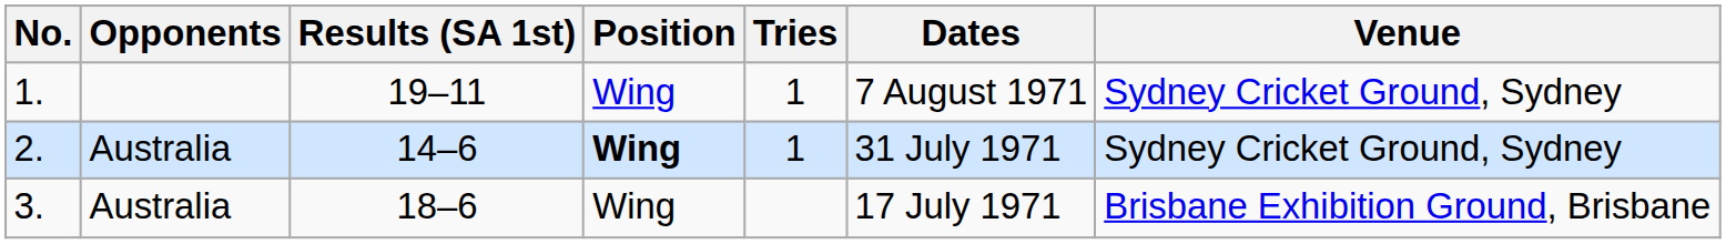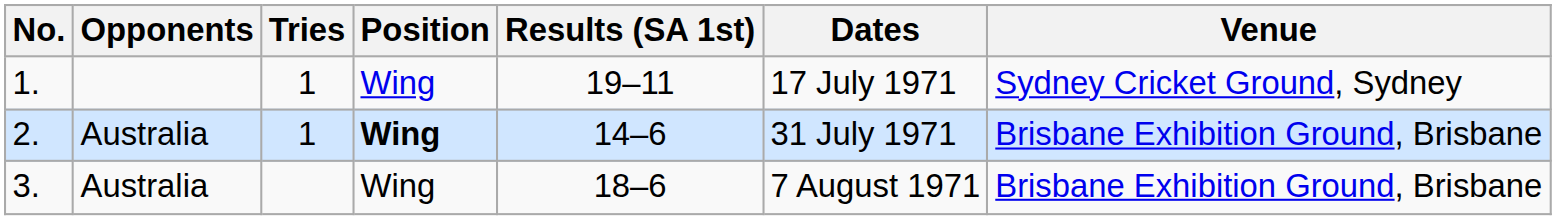columns swapped: Results (SA 1st) <-> Tries
1. | Dates: 7 August 1971 -> 17 July 1971
2. | Venue: Sydney Cricket Ground, Sydney -> Brisbane Exhibition Ground, Brisbane
3. | Dates: 17 July 1971 -> 7 August 1971
